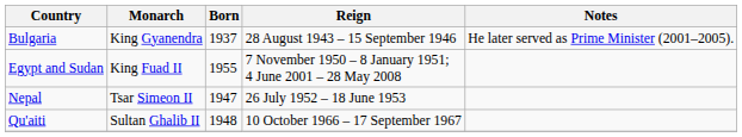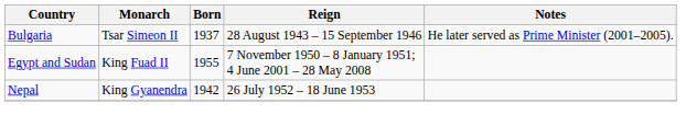Bulgaria | Monarch: King Gyanendra -> Tsar Simeon II
Nepal | Monarch: Tsar Simeon II -> King Gyanendra
Nepal | Born: 1947 -> 1942
- row: Qu'aiti | Sultan Ghalib II | 1948 | 10 October 1966 – 17 September 1967
